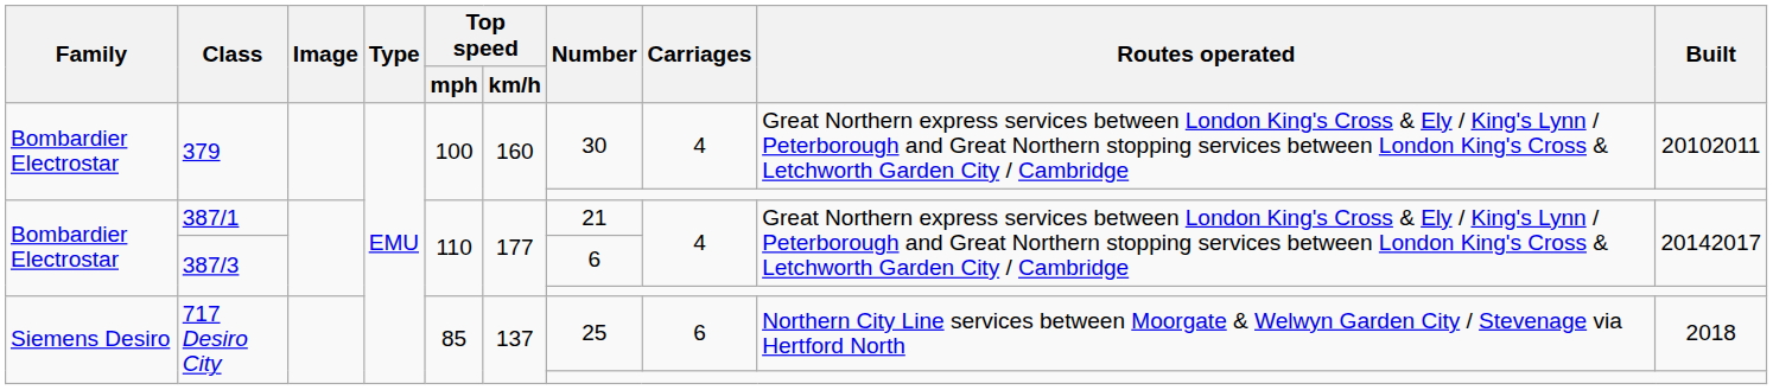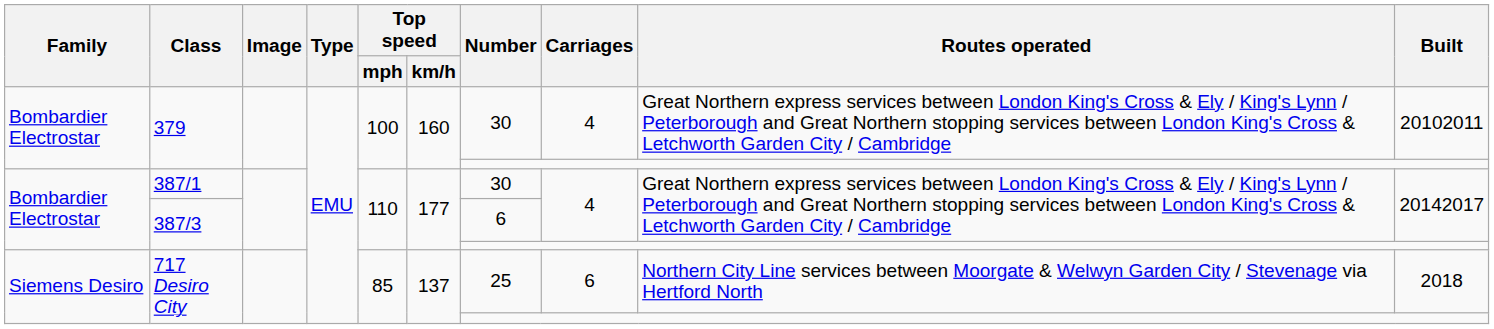387/1 | Number: 21 -> 30
